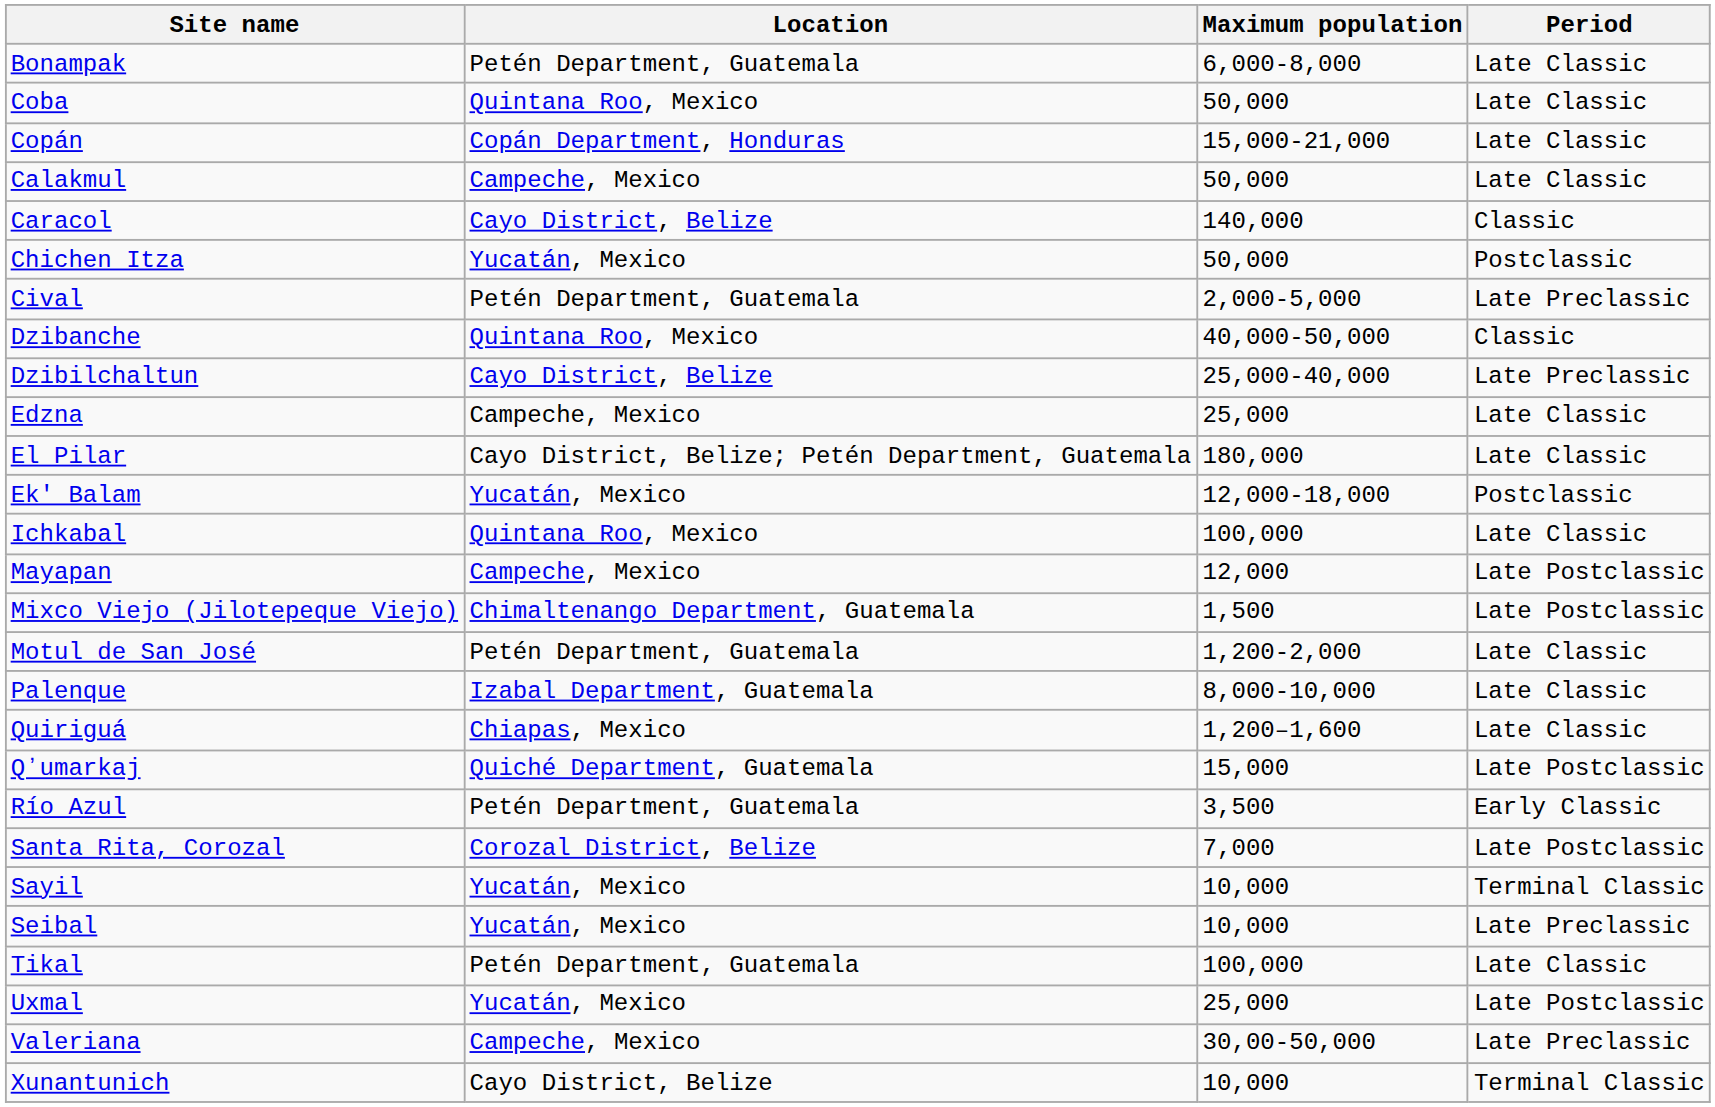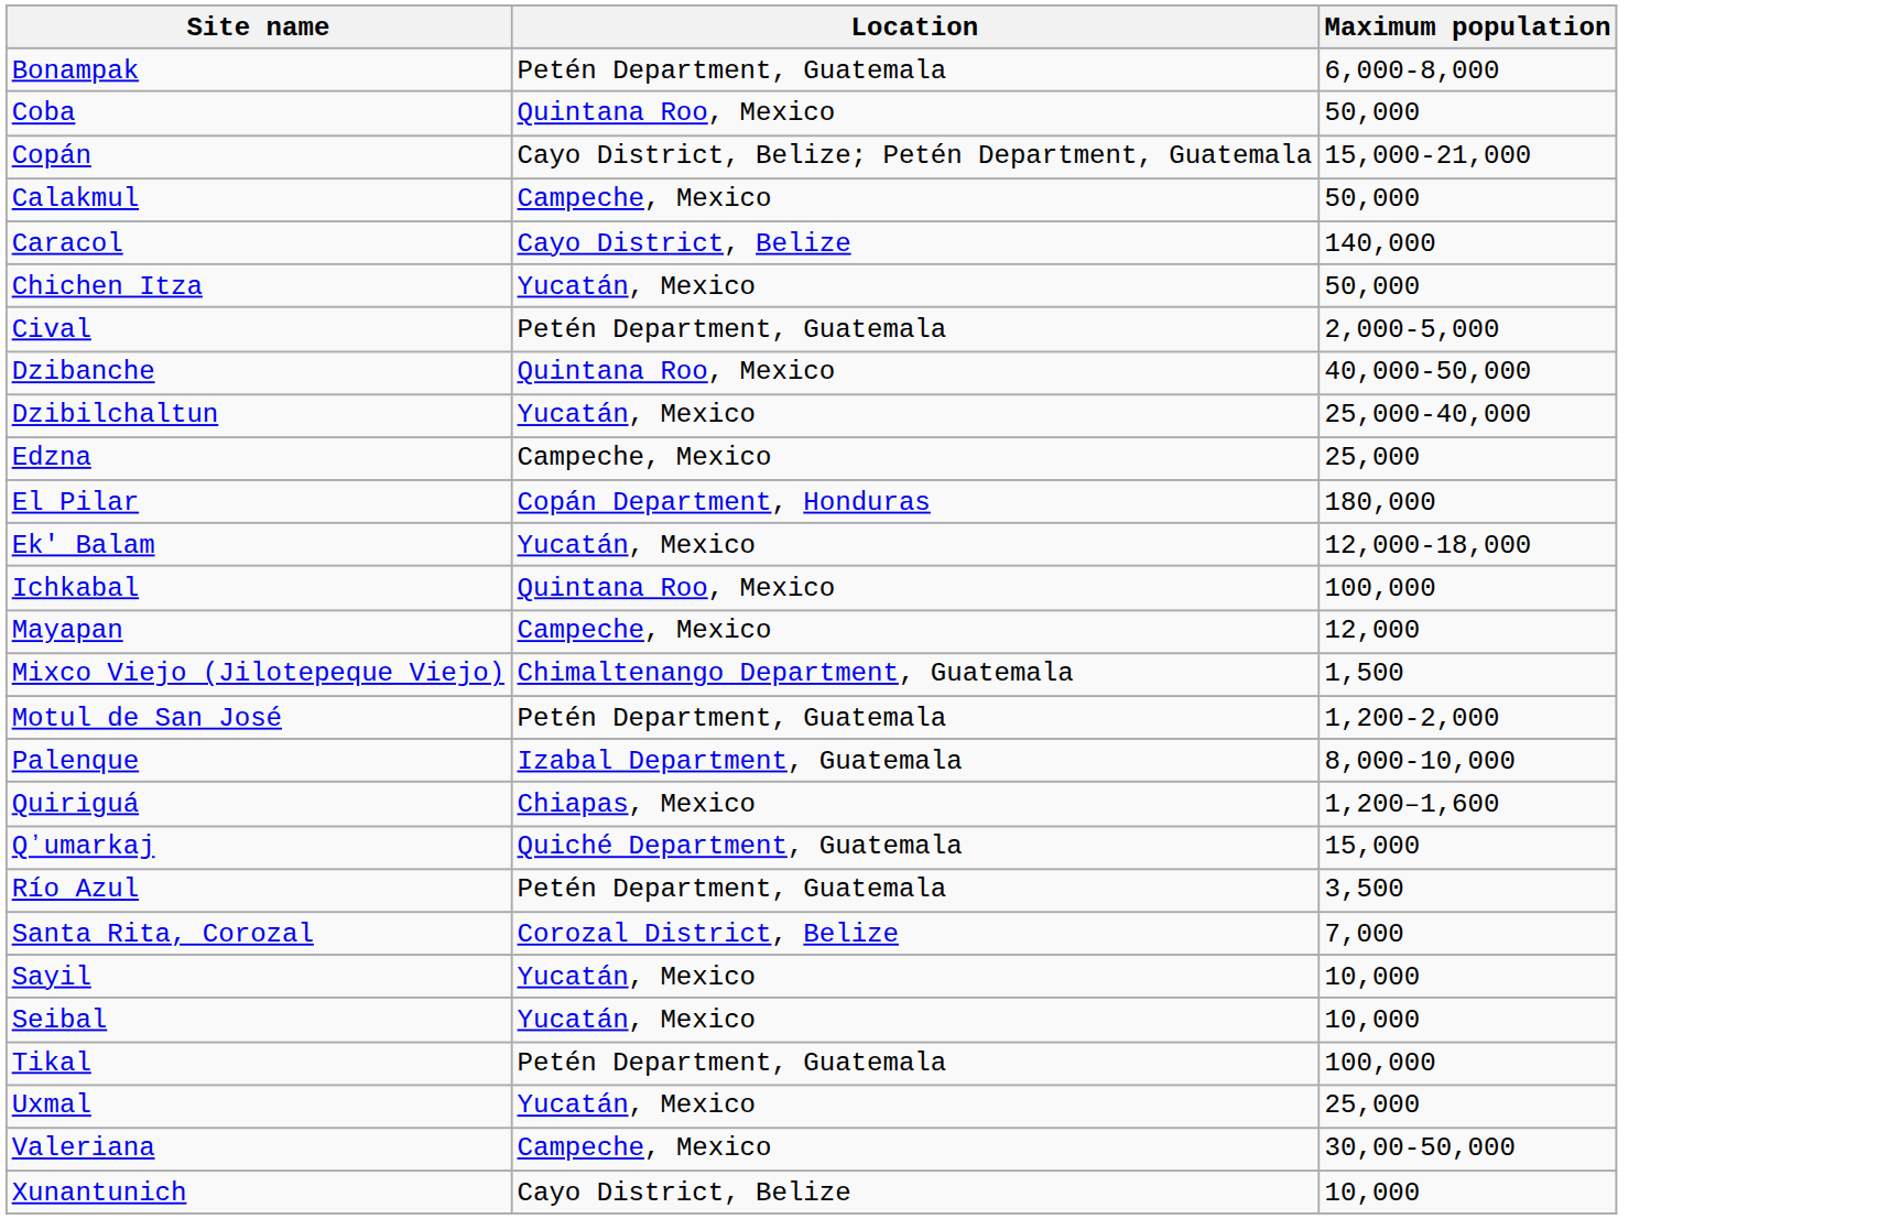- column: Period | Late Classic | Late Classic | Late Classic | Late Classic | Classic | Postclassic | Late Preclassic | Classic | Late Preclassic | Late Classic | Late Classic | Postclassic | Late Classic | Late Postclassic | Late Postclassic | Late Classic | Late Classic | Late Classic | Late Postclassic | Early Classic | Late Postclassic | Terminal Classic | Late Preclassic | Late Classic | Late Postclassic | Late Preclassic | Terminal Classic
Copán | Location: Copán Department, Honduras -> Cayo District, Belize; Petén Department, Guatemala
Dzibilchaltun | Location: Cayo District, Belize -> Yucatán, Mexico
El Pilar | Location: Cayo District, Belize; Petén Department, Guatemala -> Copán Department, Honduras
